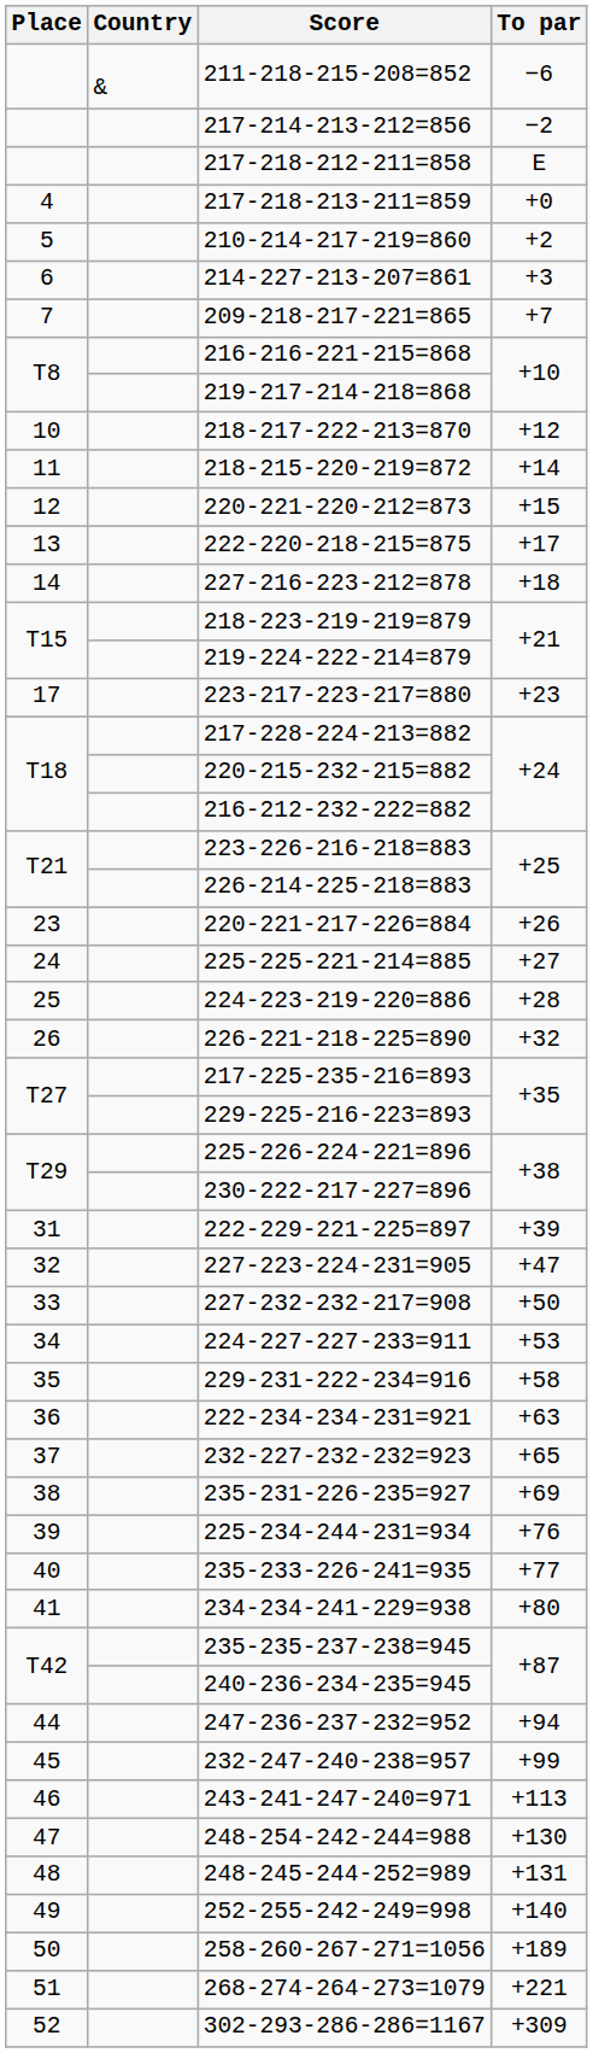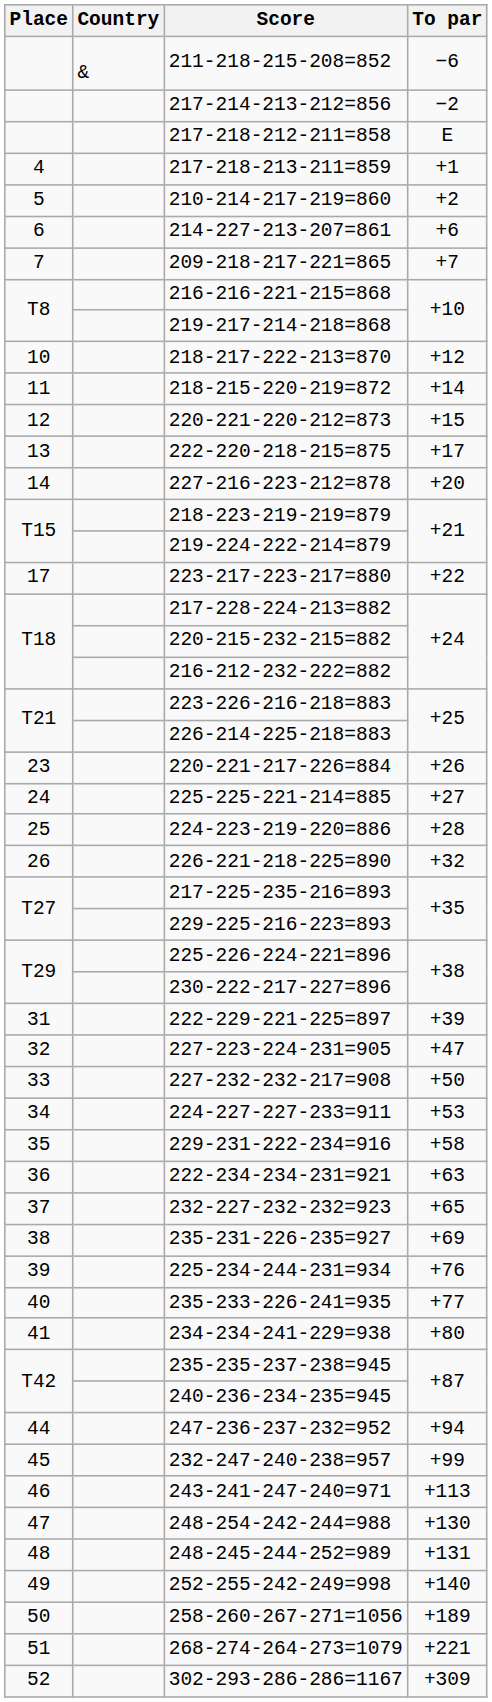217-218-213-211=859 | To par: +0 -> +1
214-227-213-207=861 | To par: +3 -> +6
227-216-223-212=878 | To par: +18 -> +20
223-217-223-217=880 | To par: +23 -> +22
